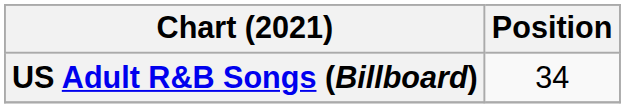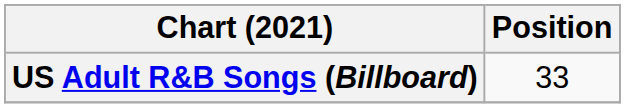US Adult R&B Songs (Billboard) | Position: 34 -> 33
